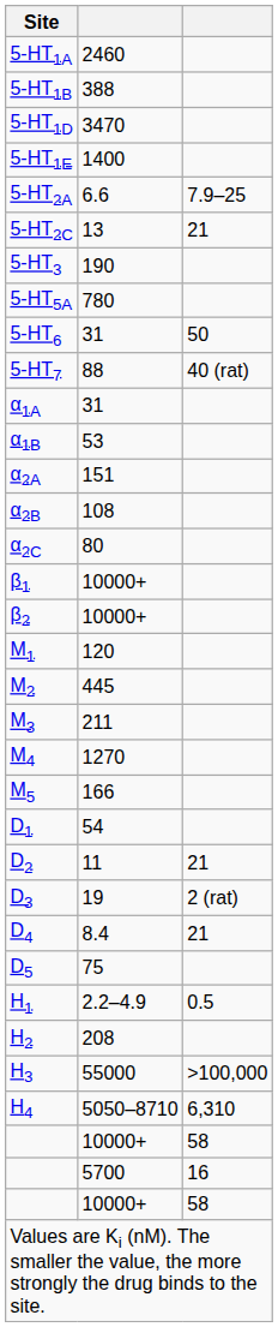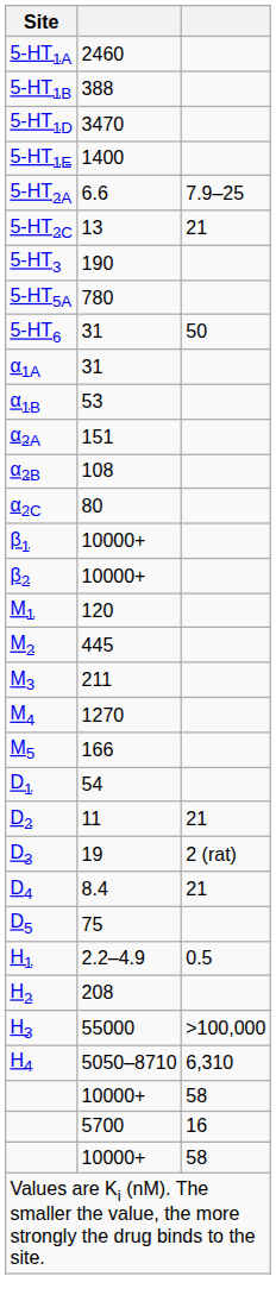- row: 5-HT7 | 88 | 40 (rat)
